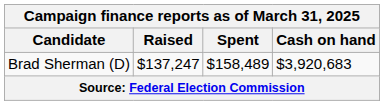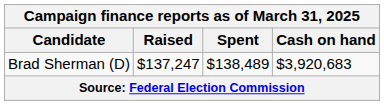Brad Sherman (D) | Spent: $158,489 -> $138,489
